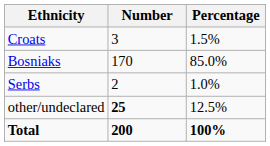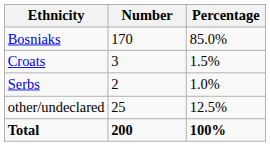rows swapped: Bosniaks <-> Croats
other/undeclared | Number: bold -> normal
